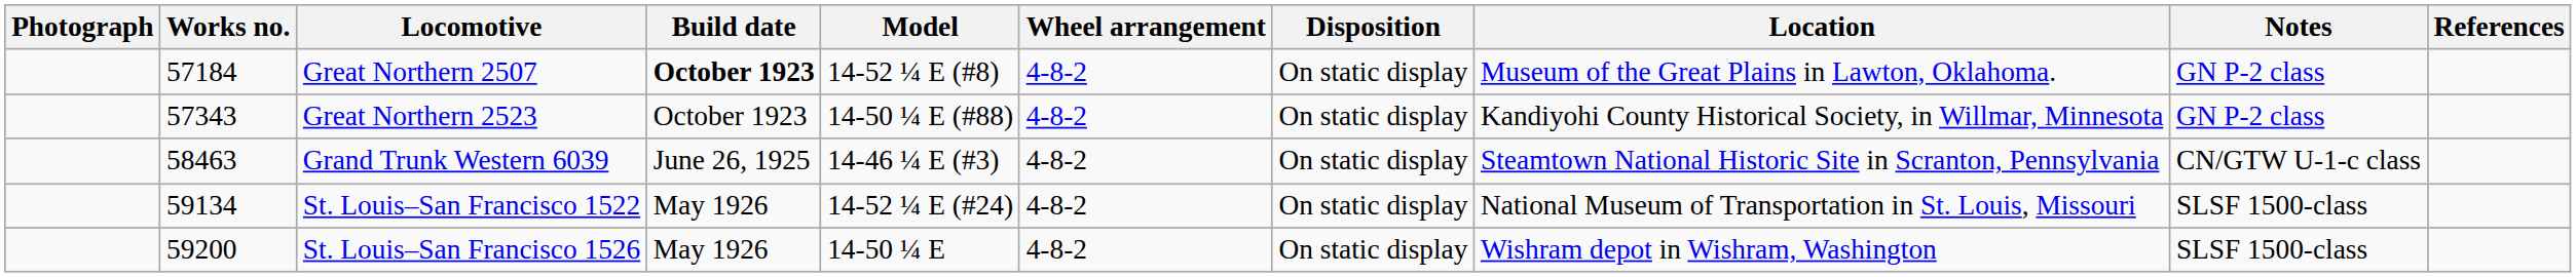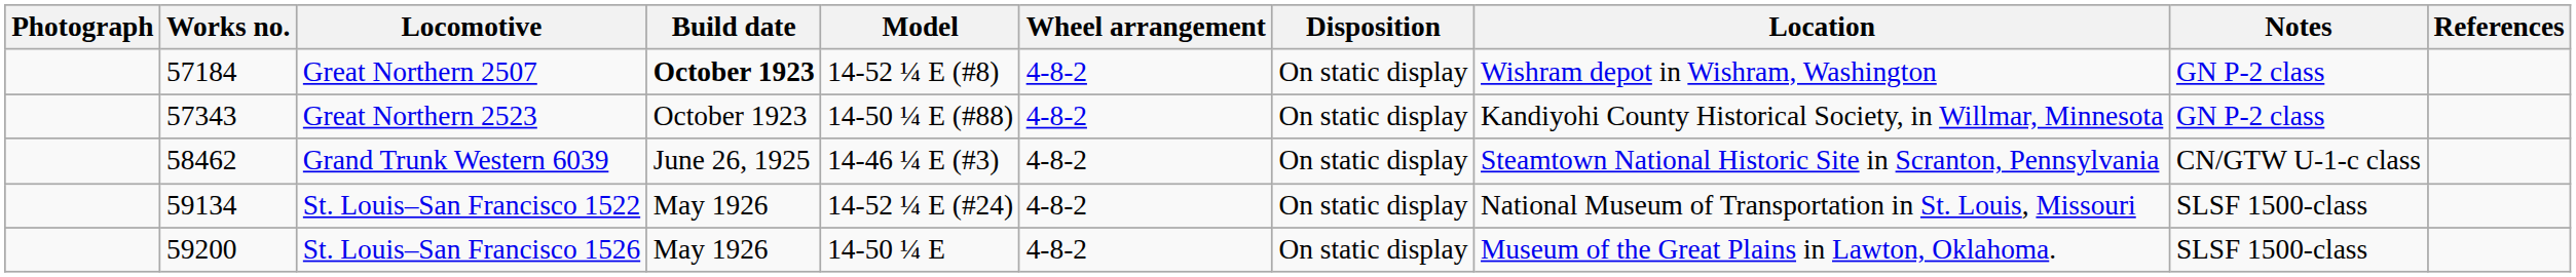Great Northern 2507 | Location: Museum of the Great Plains in Lawton, Oklahoma. -> Wishram depot in Wishram, Washington
Grand Trunk Western 6039 | Works no.: 58463 -> 58462
St. Louis–San Francisco 1526 | Location: Wishram depot in Wishram, Washington -> Museum of the Great Plains in Lawton, Oklahoma.
